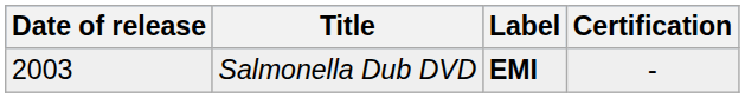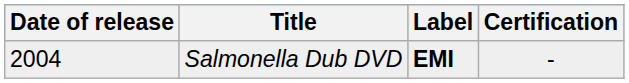Salmonella Dub DVD | Date of release: 2003 -> 2004
